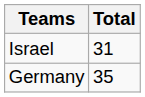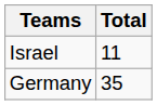Israel | Total: 31 -> 11
